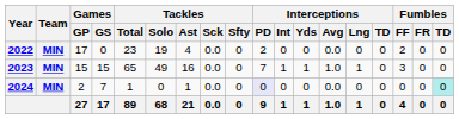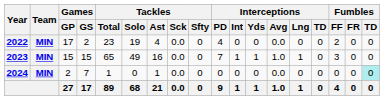2022 | Games / GS: 0 -> 2
2022 | Interceptions / PD: 2 -> 4
2024 | Interceptions / PD: lavender background -> no background
